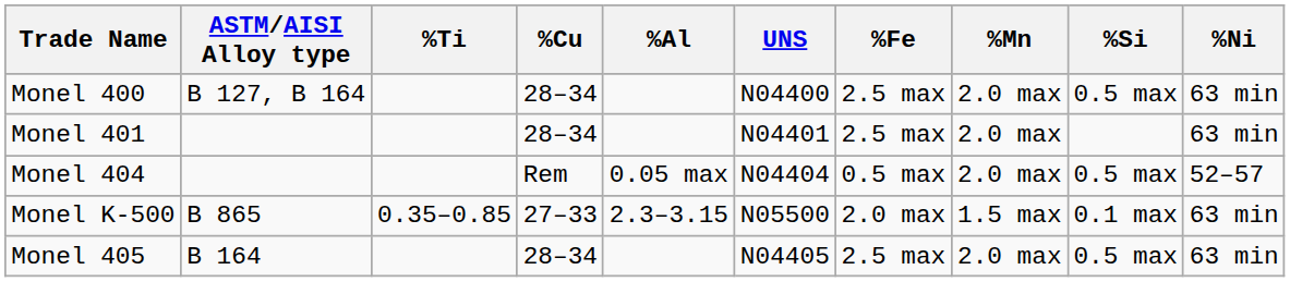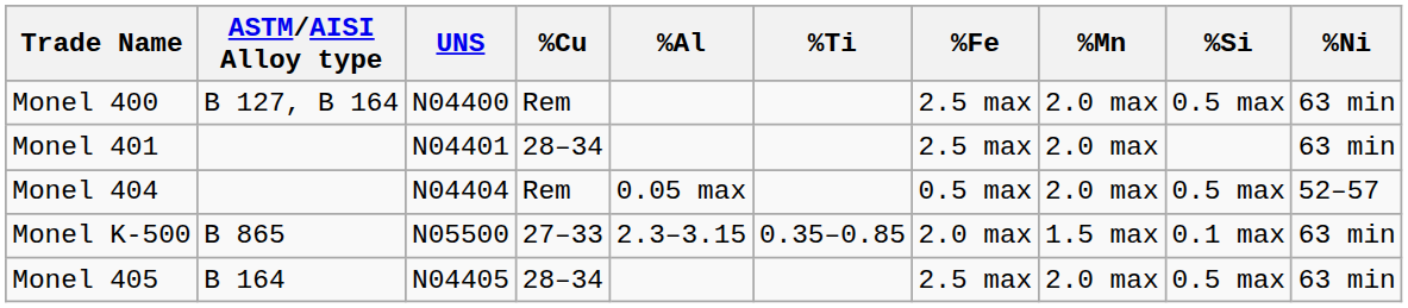columns swapped: UNS <-> %Ti
Monel 400 | %Cu: 28–34 -> Rem
